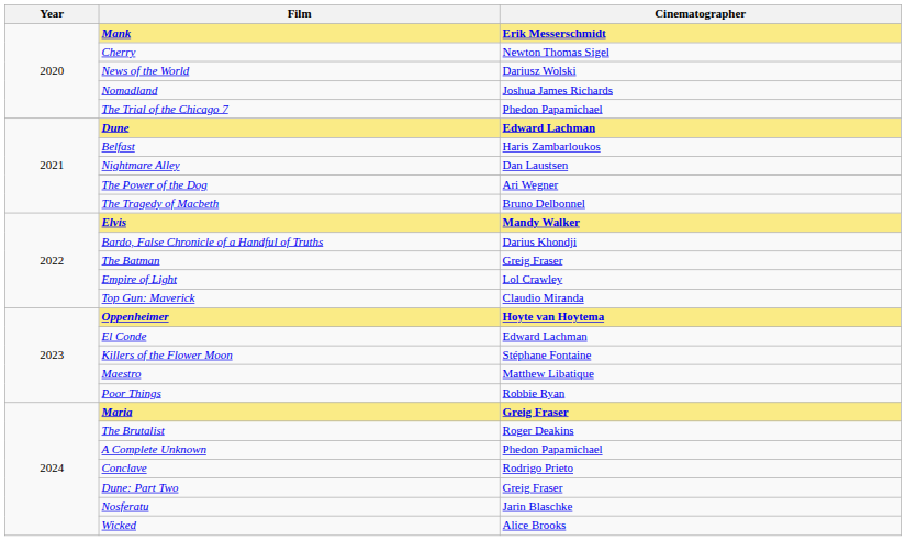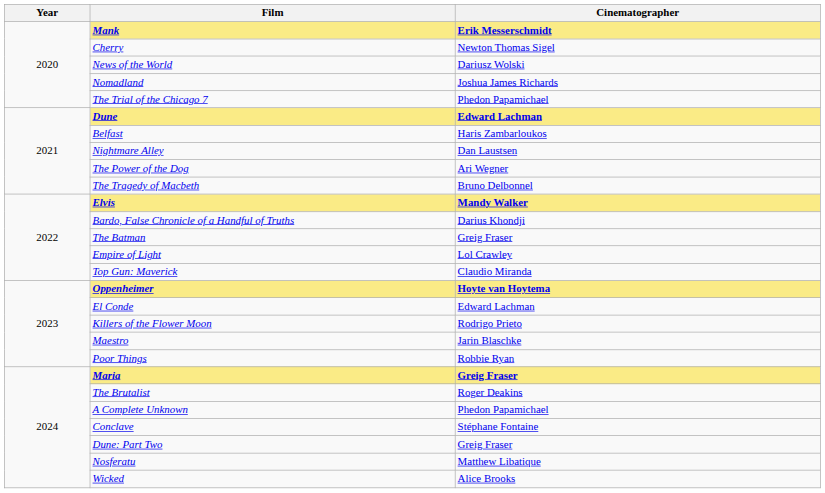Killers of the Flower Moon | Cinematographer: Stéphane Fontaine -> Rodrigo Prieto
Maestro | Cinematographer: Matthew Libatique -> Jarin Blaschke
Conclave | Cinematographer: Rodrigo Prieto -> Stéphane Fontaine
Nosferatu | Cinematographer: Jarin Blaschke -> Matthew Libatique
